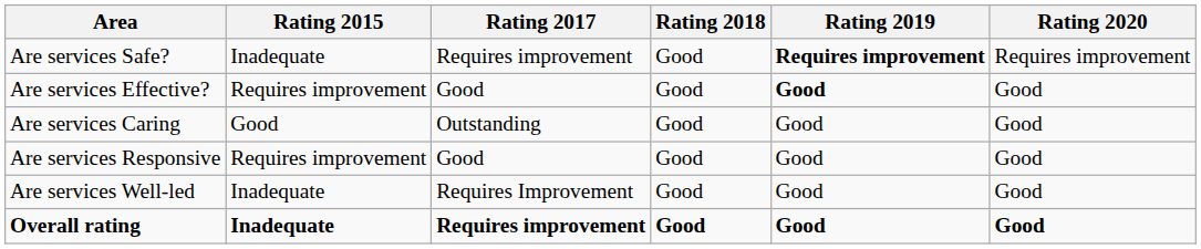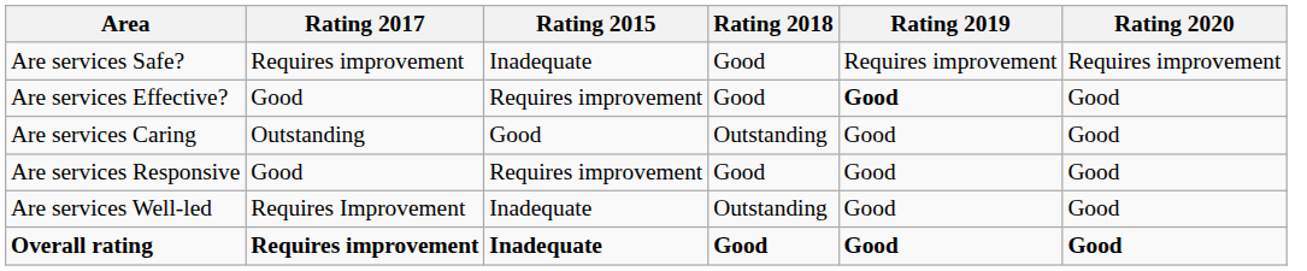columns swapped: Rating 2015 <-> Rating 2017
Are services Safe? | Rating 2019: bold -> normal
Are services Caring | Rating 2018: Good -> Outstanding
Are services Well-led | Rating 2018: Good -> Outstanding
